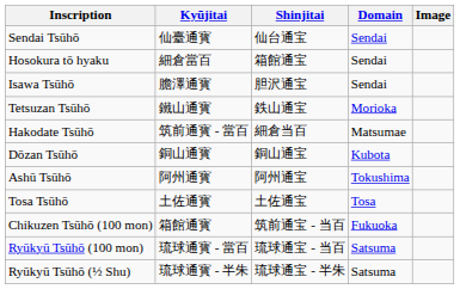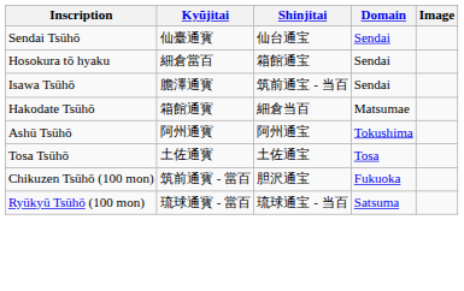Isawa Tsūhō | Shinjitai: 胆沢通宝 -> 筑前通宝 - 当百
- row: Tetsuzan Tsūhō | 鐵山通寳 | 鉄山通宝 | Morioka
Hakodate Tsūhō | Kyūjitai: 筑前通寳 - 當百 -> 箱館通寳
- row: Dōzan Tsūhō | 銅山通寳 | 銅山通宝 | Kubota
Chikuzen Tsūhō (100 mon) | Kyūjitai: 箱館通寳 -> 筑前通寳 - 當百
Chikuzen Tsūhō (100 mon) | Shinjitai: 筑前通宝 - 当百 -> 胆沢通宝
- row: Ryūkyū Tsūhō (½ Shu) | 琉球通寳 - 半朱 | 琉球通宝 - 半朱 | Satsuma
